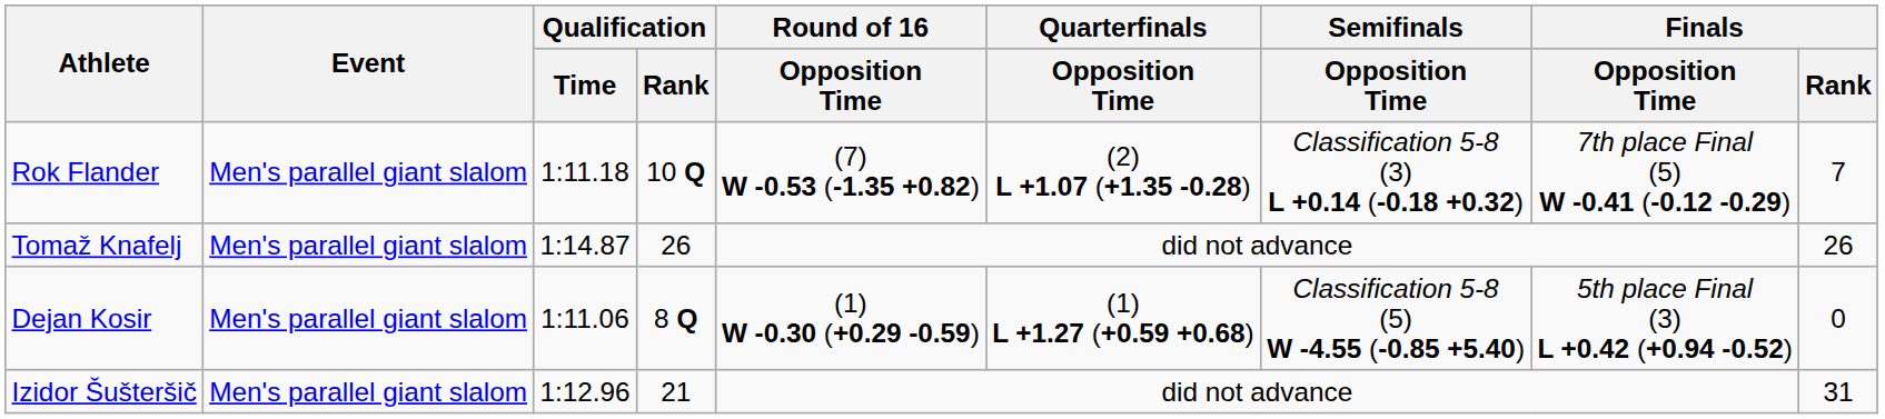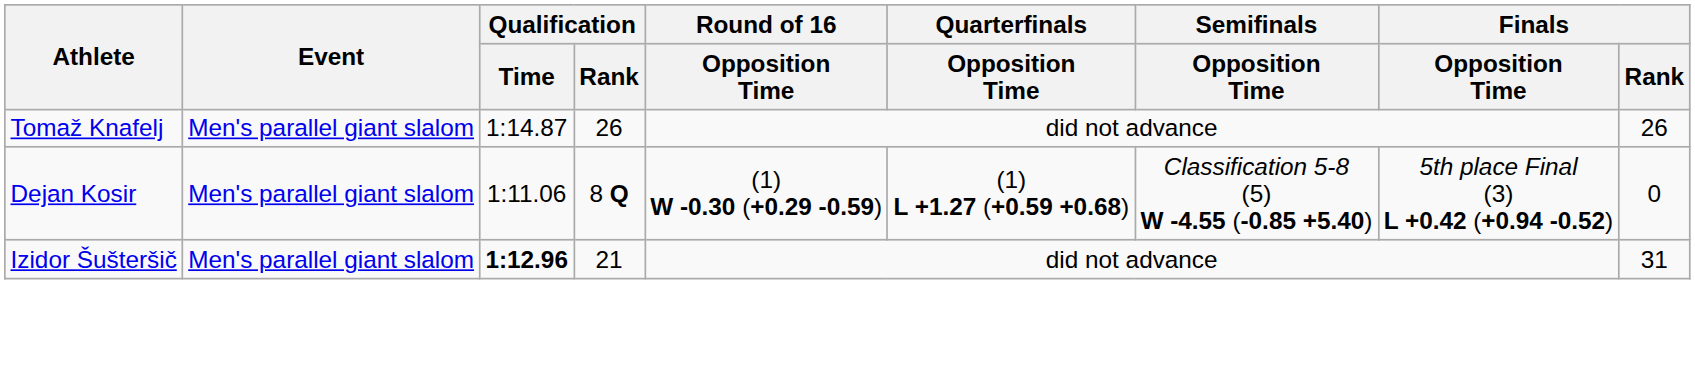- row: Rok Flander | Men's parallel giant slalom | 1:11.18 | 10 Q | (7) W -0.53 (-1.35 +0.82) | (2) L +1.07 (+1.35 -0.28) | Classification 5-8 (3) L +0.14 (-0.18 +0.32) | 7th place Final (5) W -0.41 (-0.12 -0.29) | 7
Izidor Šušteršič | Qualification / Time: normal -> bold
